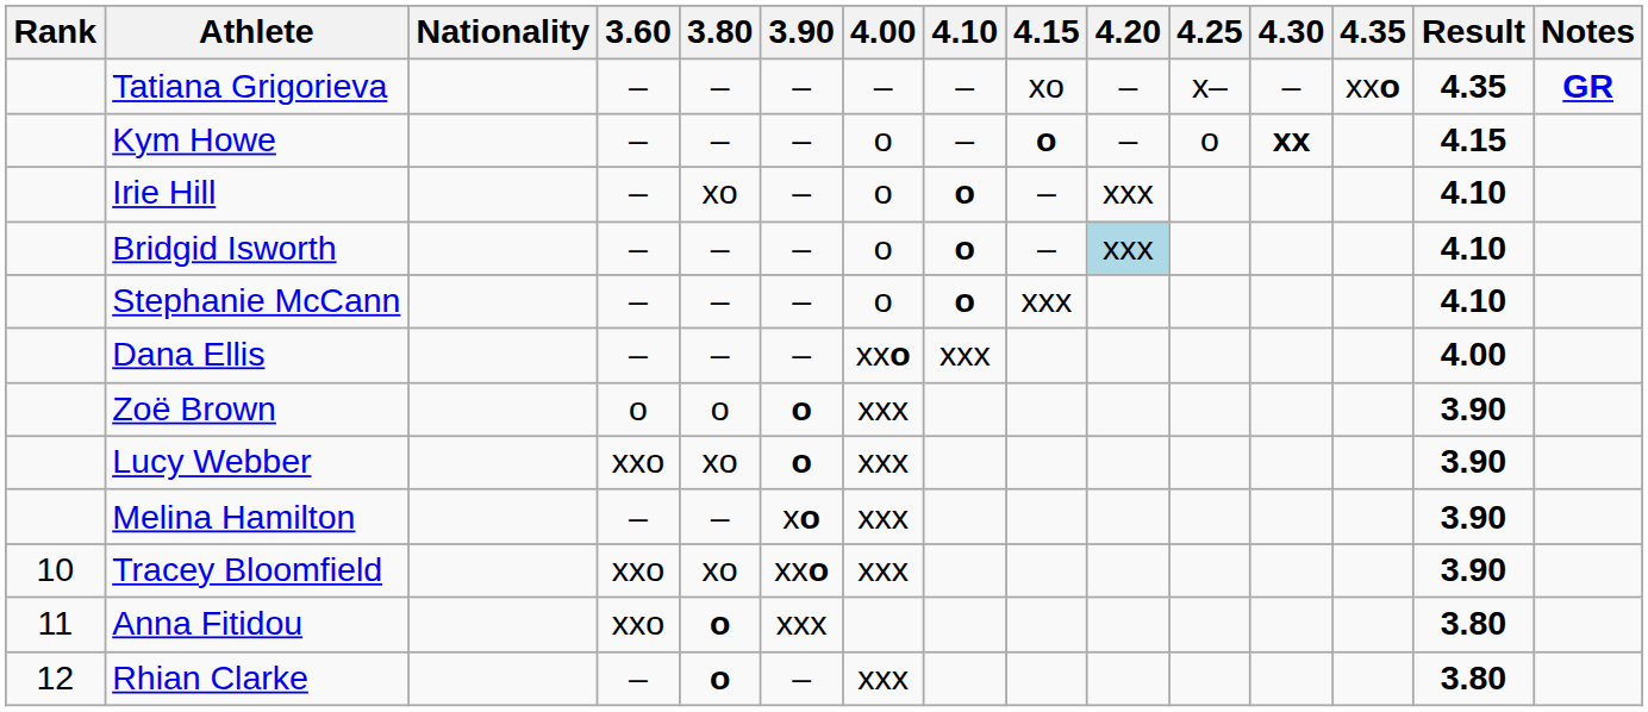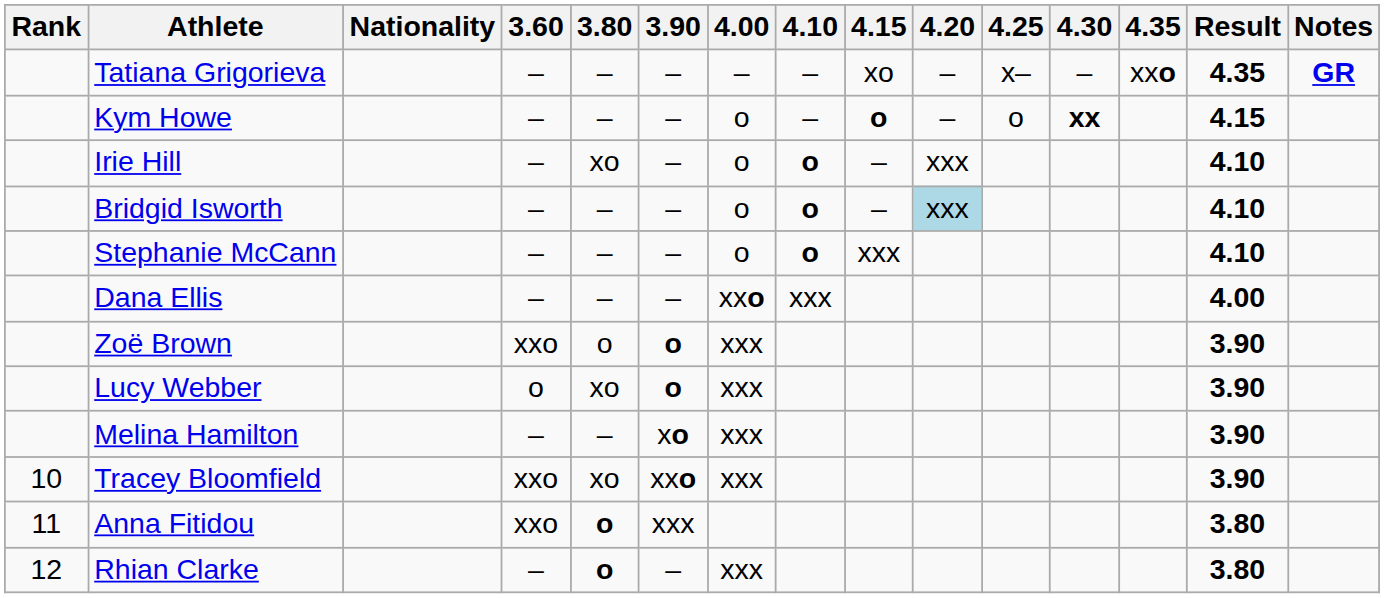Zoë Brown | 3.60: o -> xxo
Lucy Webber | 3.60: xxo -> o
